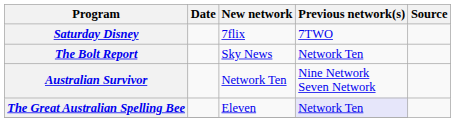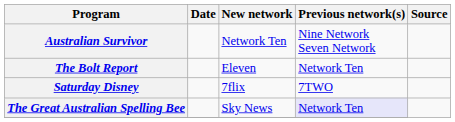rows swapped: Saturday Disney <-> Australian Survivor
The Bolt Report | New network: Sky News -> Eleven
The Great Australian Spelling Bee | New network: Eleven -> Sky News
